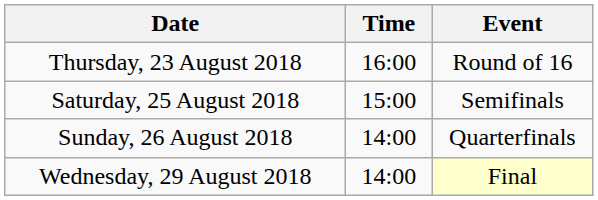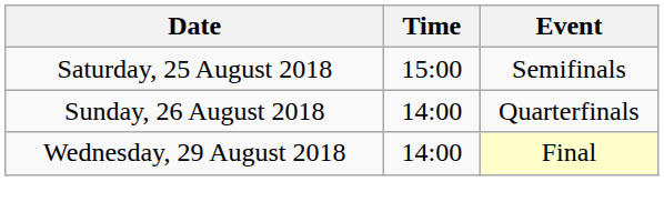- row: Thursday, 23 August 2018 | 16:00 | Round of 16
